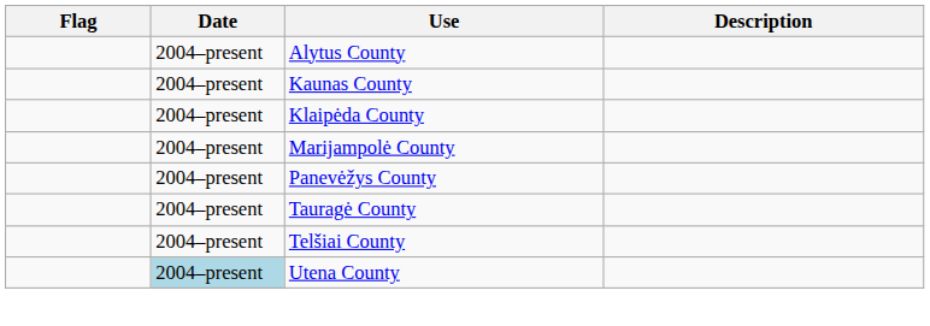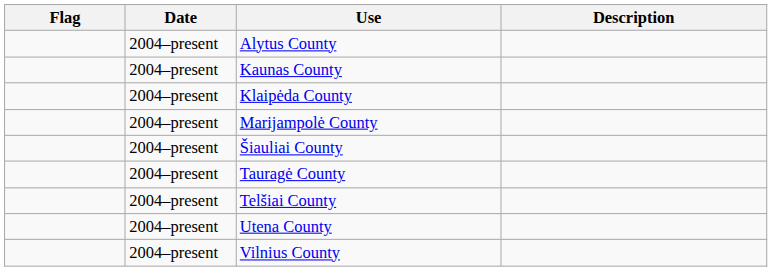- row: 2004–present | Panevėžys County
+ row: 2004–present | Šiauliai County
Utena County | Date: lightblue background -> no background
+ row: 2004–present | Vilnius County
